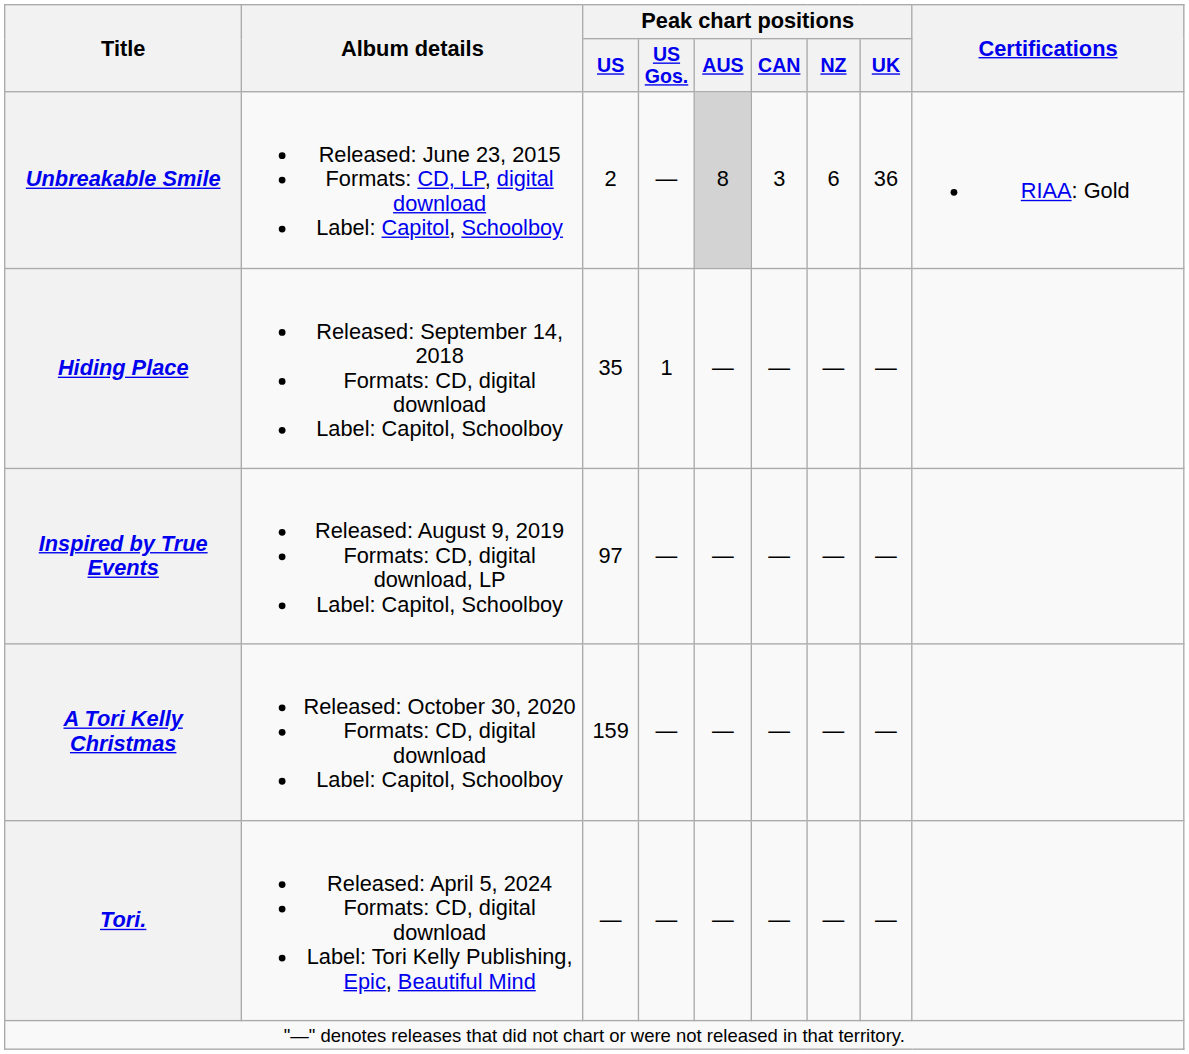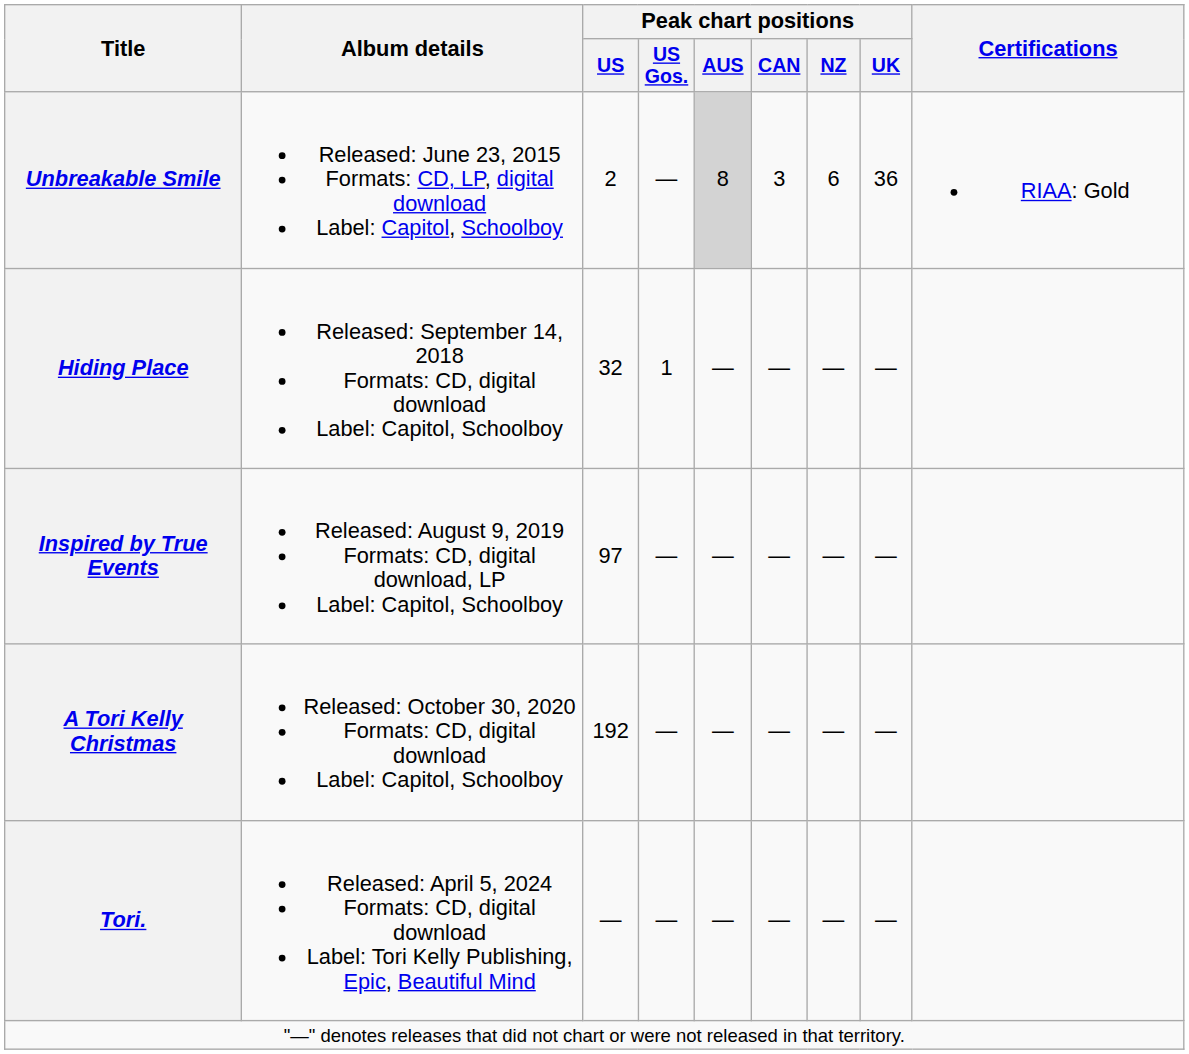Hiding Place | Peak chart positions / US: 35 -> 32
A Tori Kelly Christmas | Peak chart positions / US: 159 -> 192
